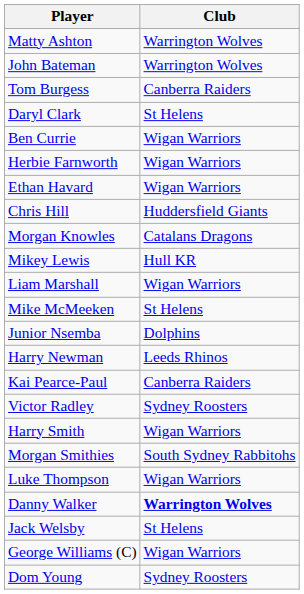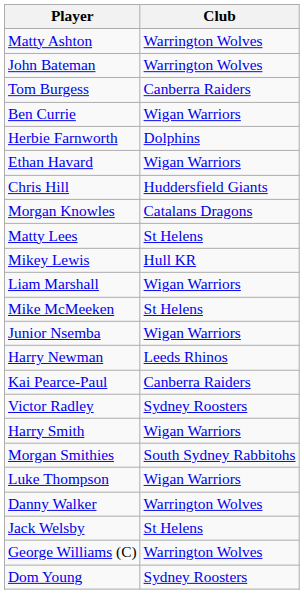- row: Daryl Clark | St Helens
Herbie Farnworth | Club: Wigan Warriors -> Dolphins
+ row: Matty Lees | St Helens
Junior Nsemba | Club: Dolphins -> Wigan Warriors
Danny Walker | Club: bold -> normal
George Williams (C) | Club: Wigan Warriors -> Warrington Wolves
